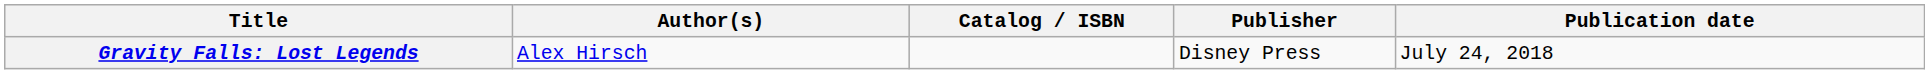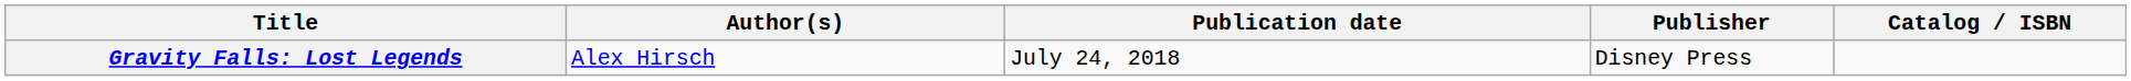columns swapped: Catalog / ISBN <-> Publication date
